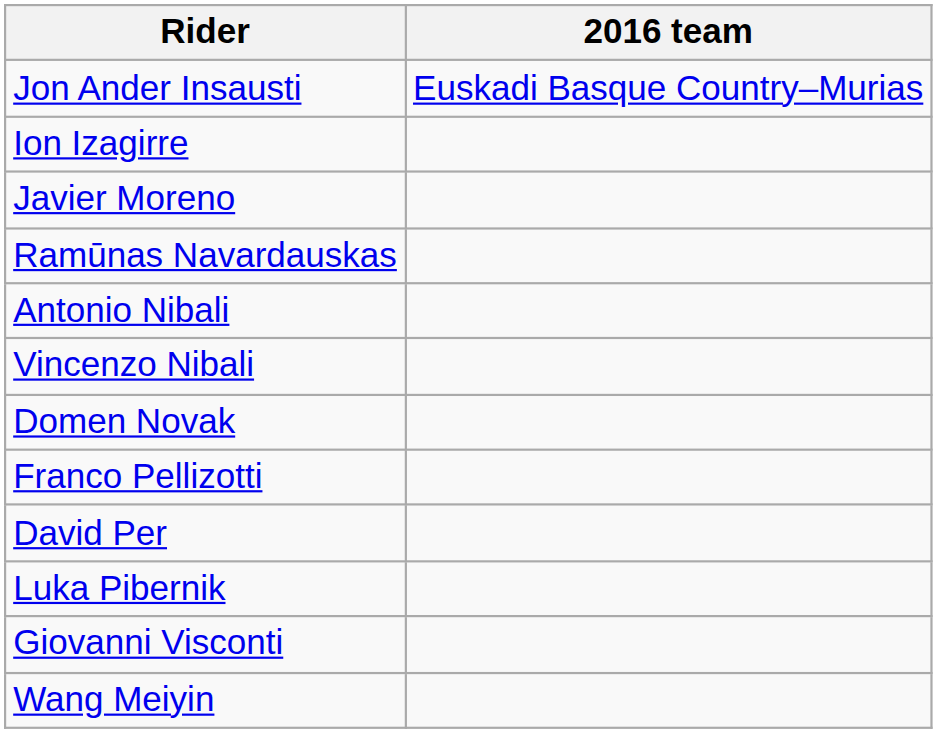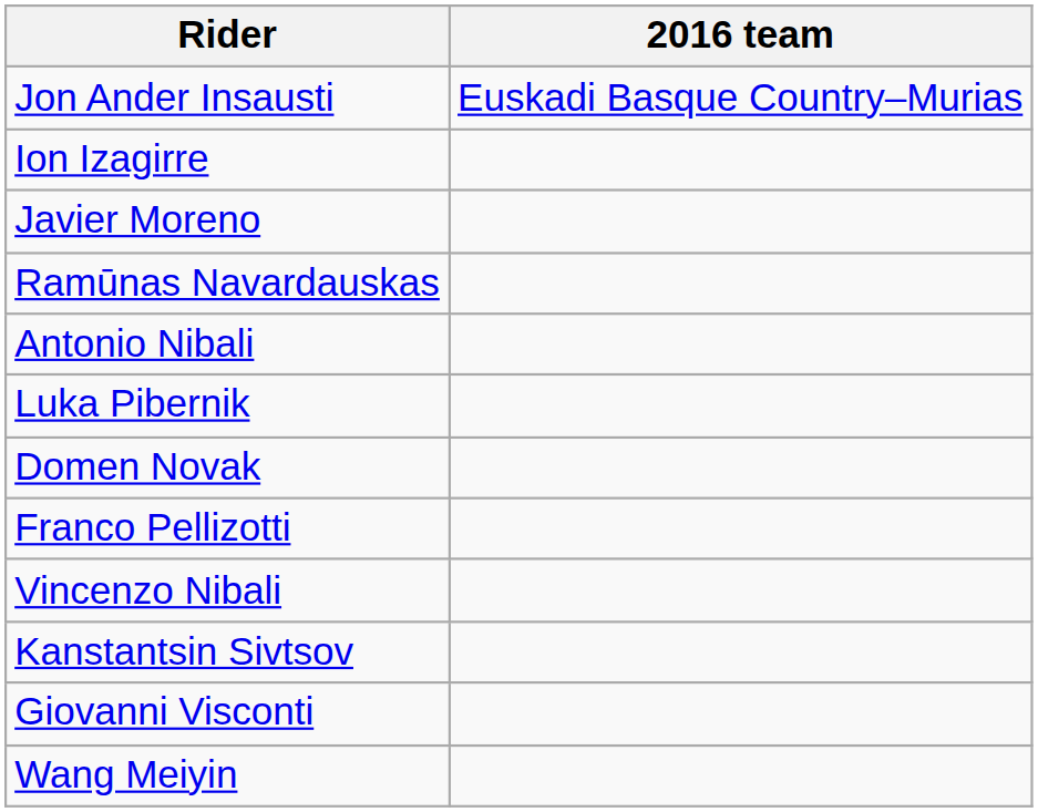rows swapped: Vincenzo Nibali <-> Luka Pibernik
- row: David Per
+ row: Kanstantsin Sivtsov
